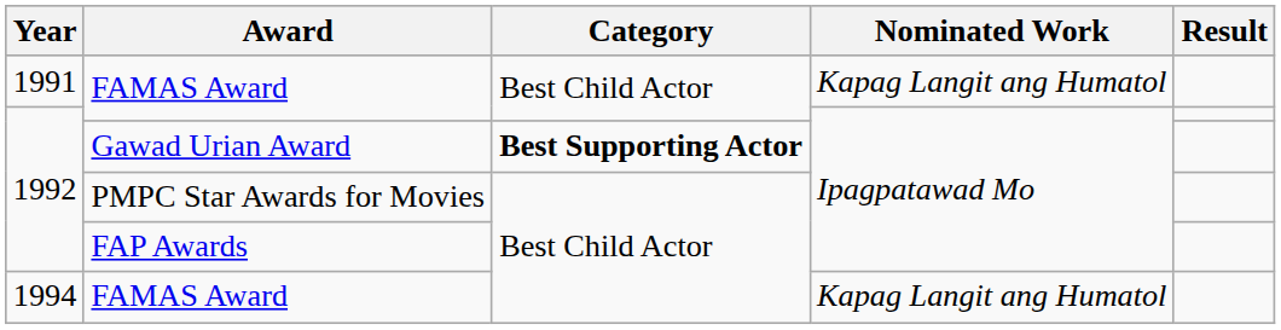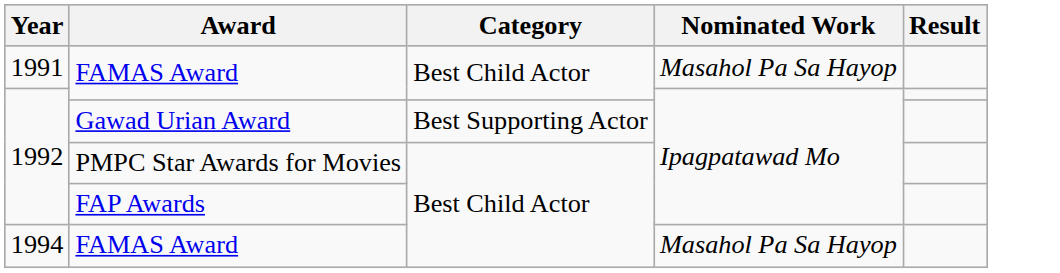1991 / FAMAS Award | Nominated Work: Kapag Langit ang Humatol -> Masahol Pa Sa Hayop
Gawad Urian Award | Category: bold -> normal
1994 / FAMAS Award | Nominated Work: Kapag Langit ang Humatol -> Masahol Pa Sa Hayop
